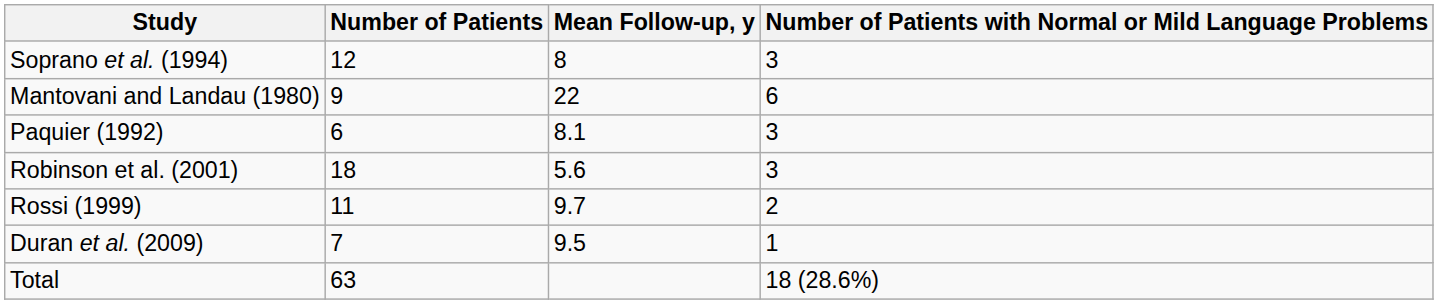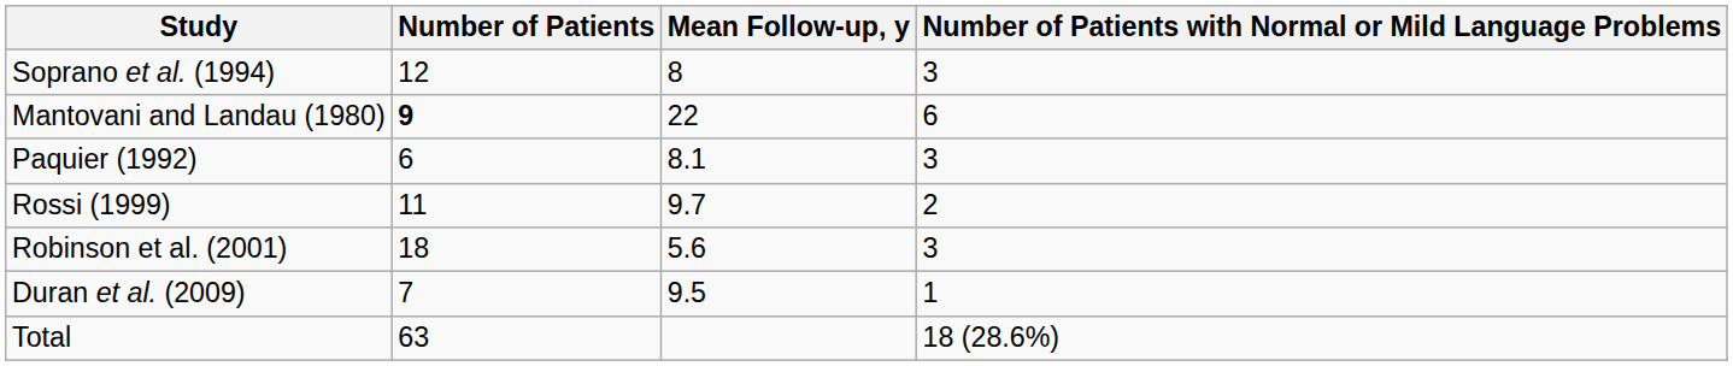Mantovani and Landau (1980) | Number of Patients: normal -> bold
rows swapped: Rossi (1999) <-> Robinson et al. (2001)
